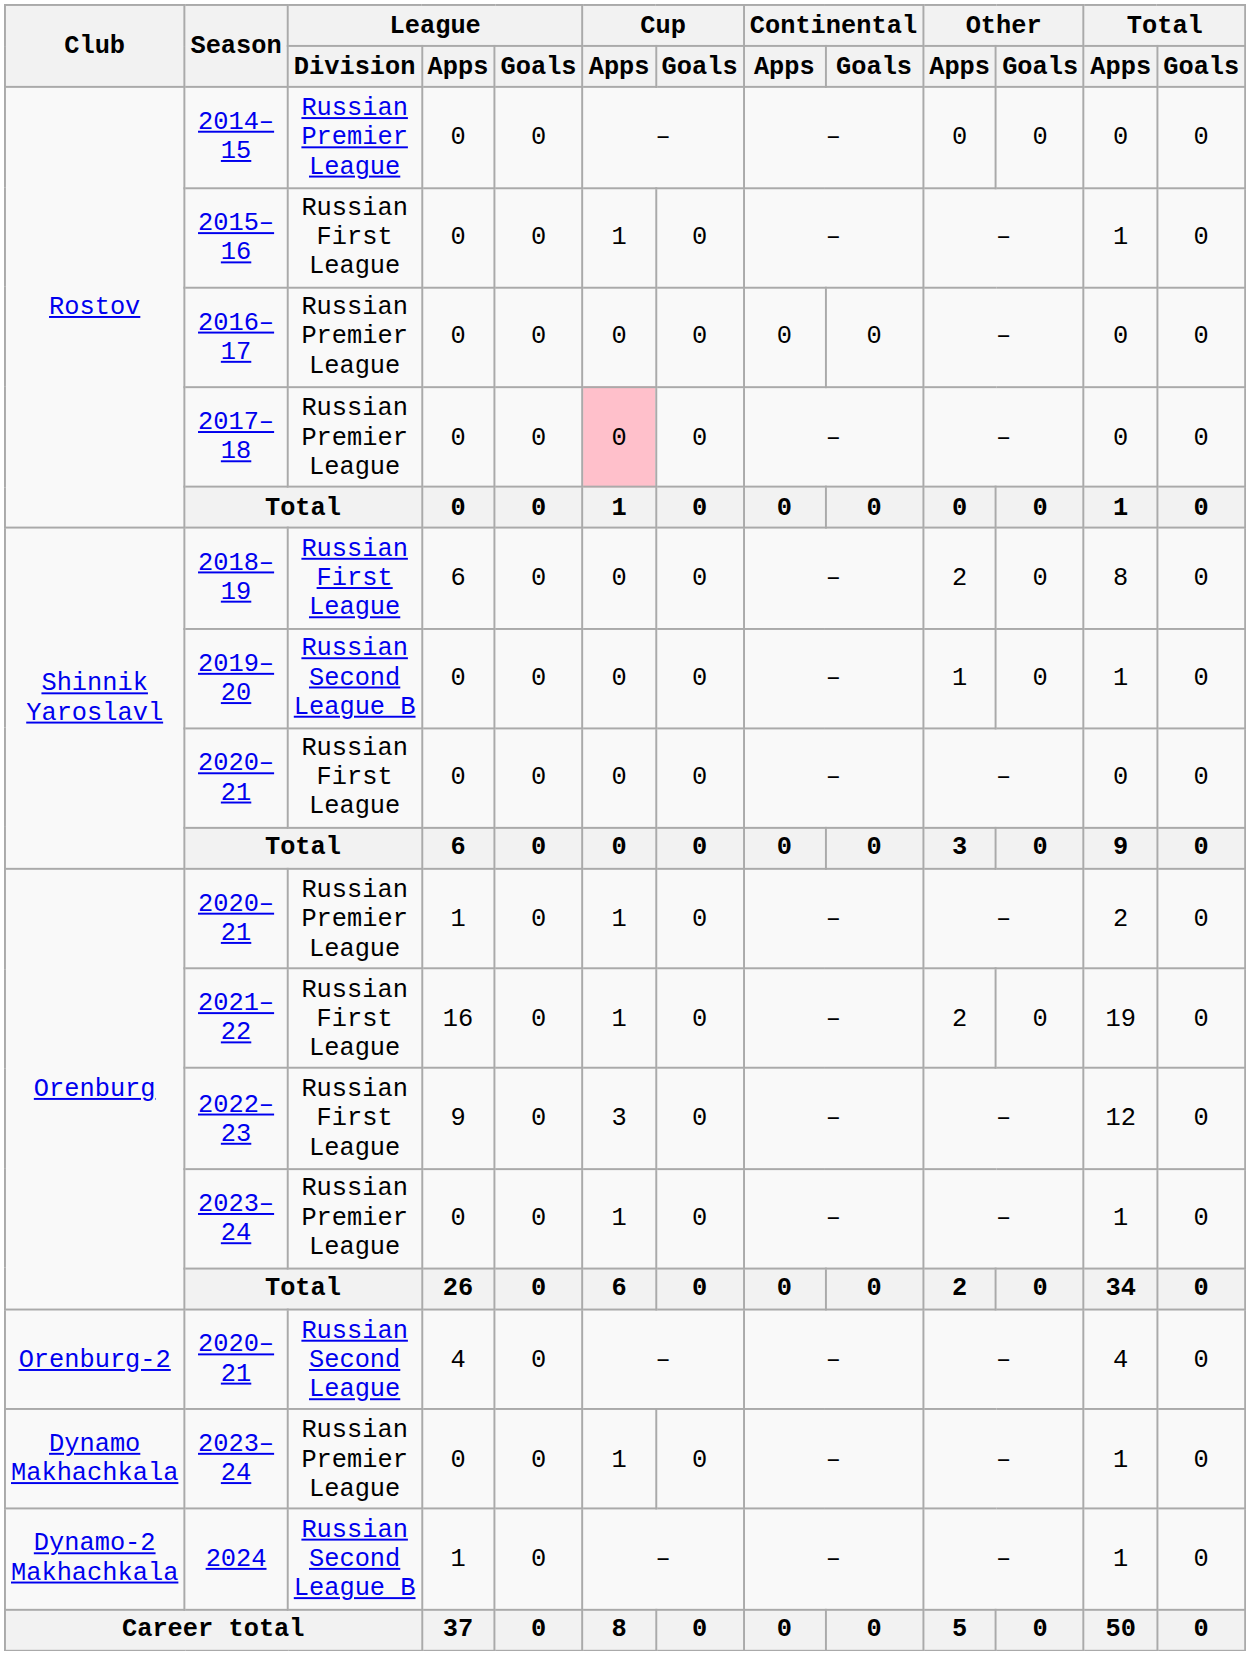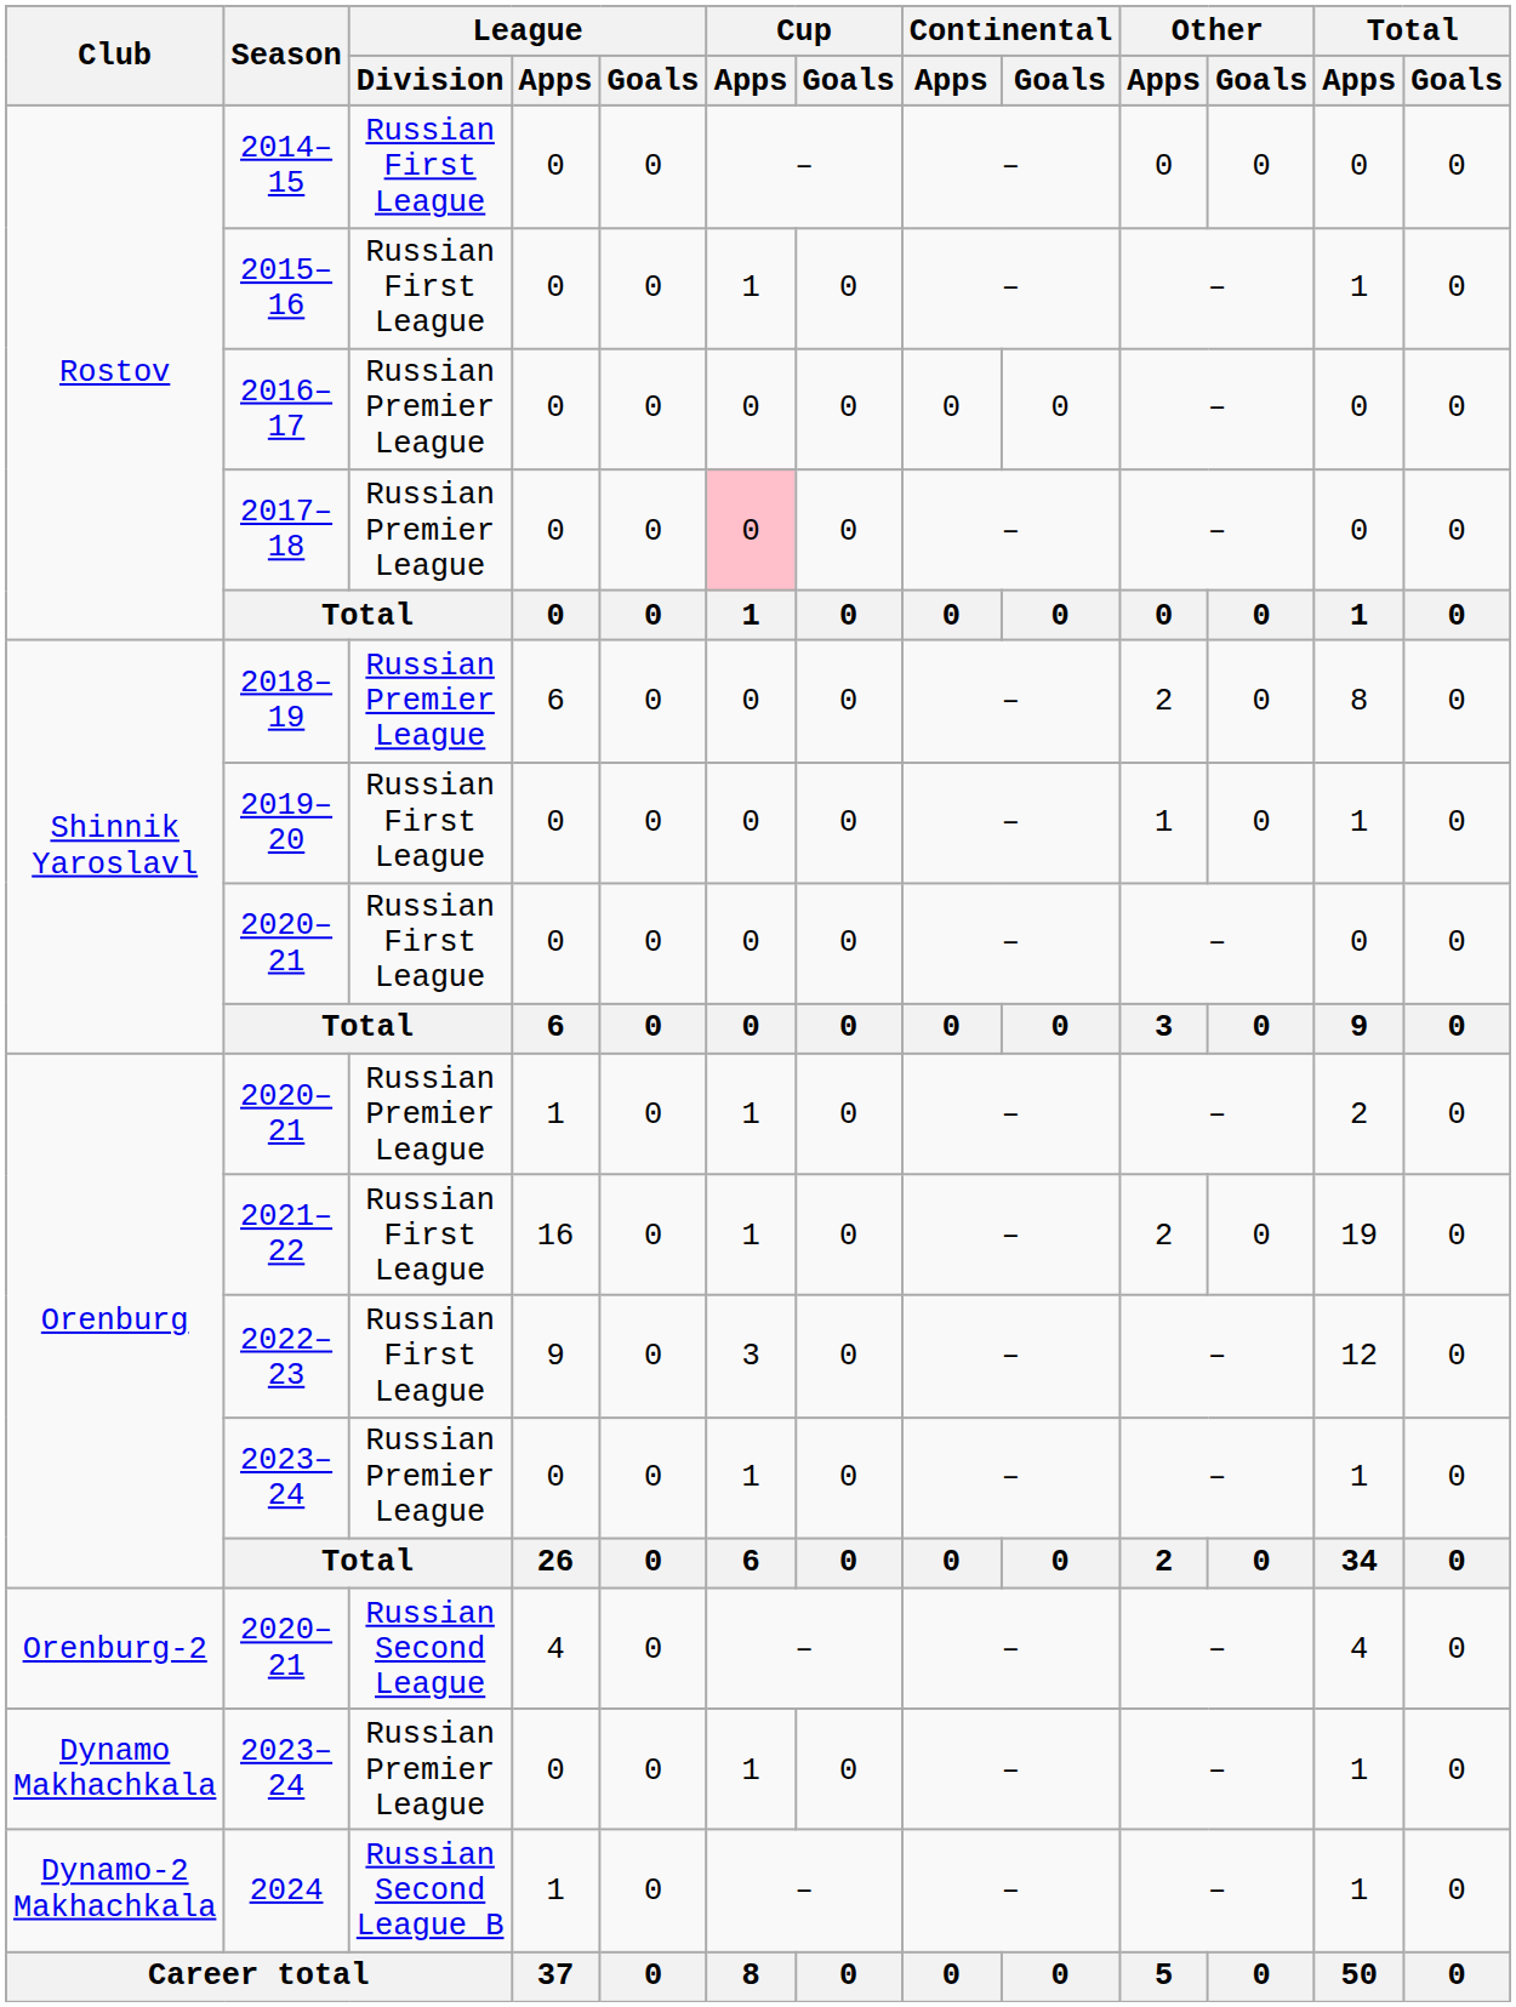2014–15 | League / Division: Russian Premier League -> Russian First League
2018–19 | League / Division: Russian First League -> Russian Premier League
2019–20 | League / Division: Russian Second League B -> Russian First League
